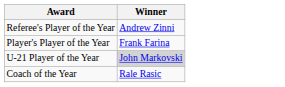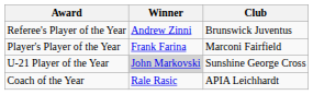+ column: Club | Brunswick Juventus | Marconi Fairfield | Sunshine George Cross | APIA Leichhardt
